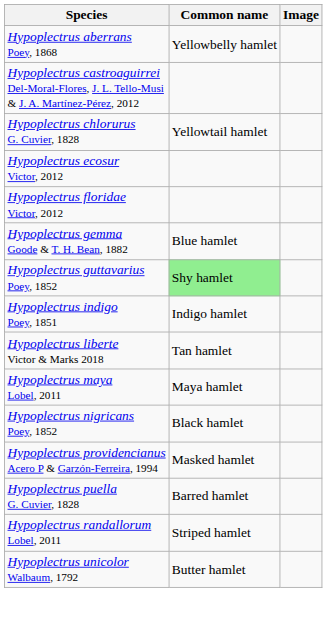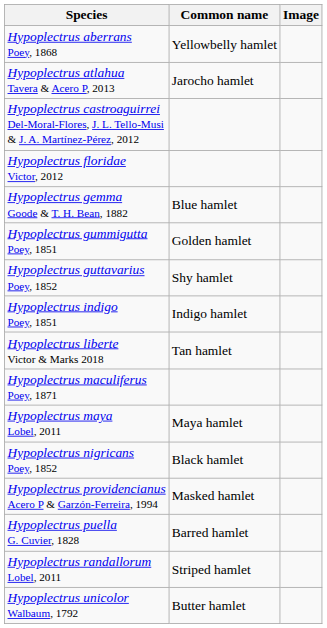+ row: Hypoplectrus atlahua Tavera & Acero P, 2013 | Jarocho hamlet
- row: Hypoplectrus chlorurus G. Cuvier, 1828 | Yellowtail hamlet
- row: Hypoplectrus ecosur Victor, 2012
+ row: Hypoplectrus gummigutta Poey, 1851 | Golden hamlet
Hypoplectrus guttavarius Poey, 1852 | Common name: lightgreen background -> no background
+ row: Hypoplectrus maculiferus Poey, 1871
